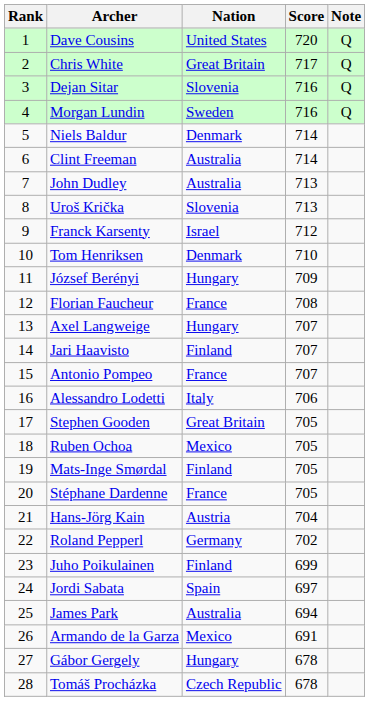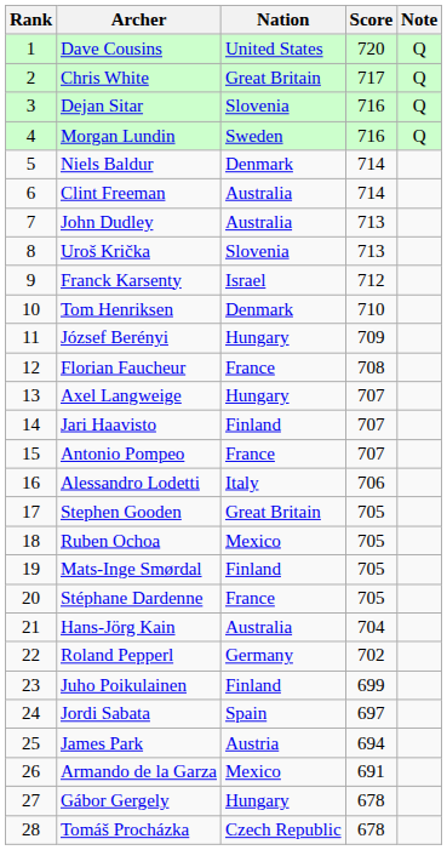Hans-Jörg Kain | Nation: Austria -> Australia
James Park | Nation: Australia -> Austria
